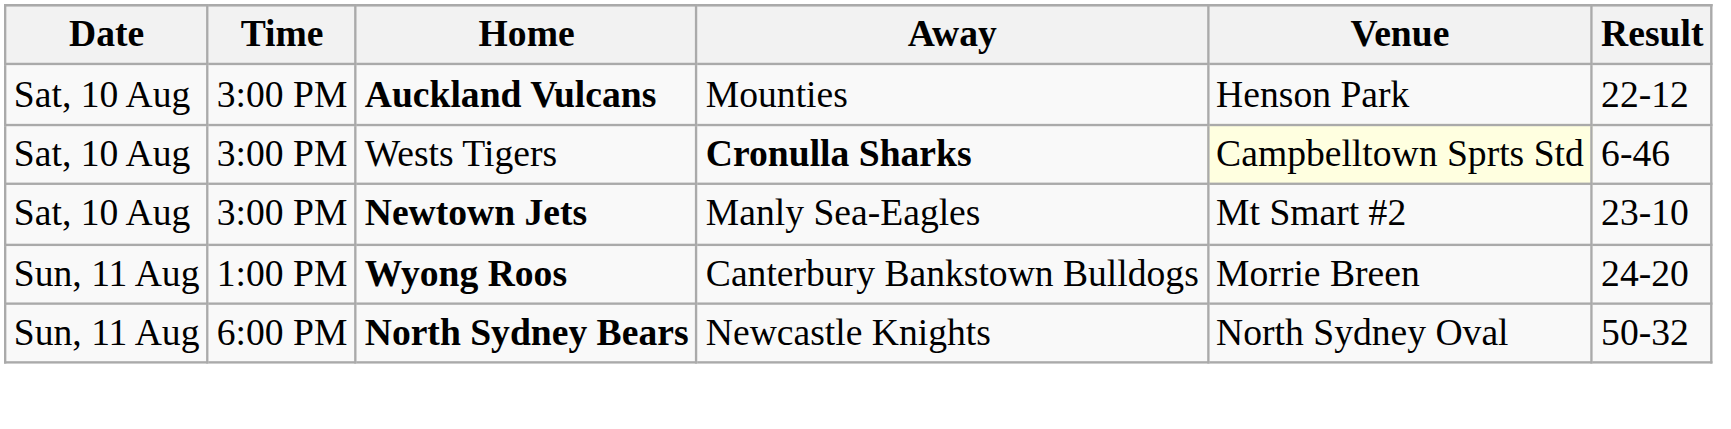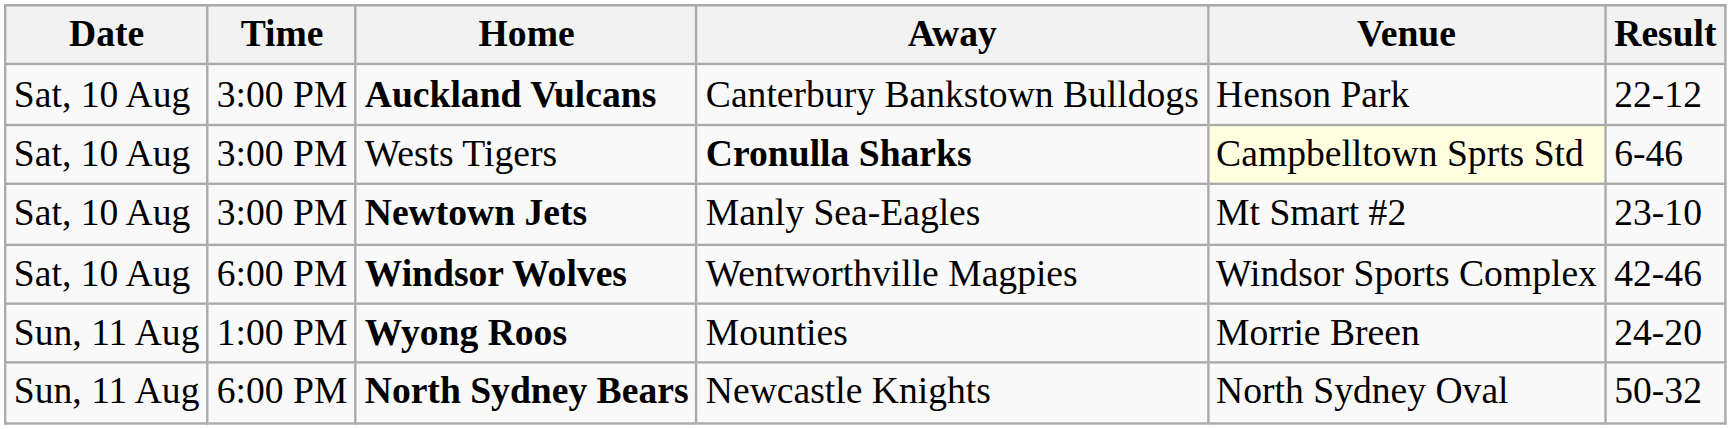Auckland Vulcans | Away: Mounties -> Canterbury Bankstown Bulldogs
+ row: Sat, 10 Aug | 6:00 PM | Windsor Wolves | Wentworthville Magpies | Windsor Sports Complex | 42-46
Wyong Roos | Away: Canterbury Bankstown Bulldogs -> Mounties
